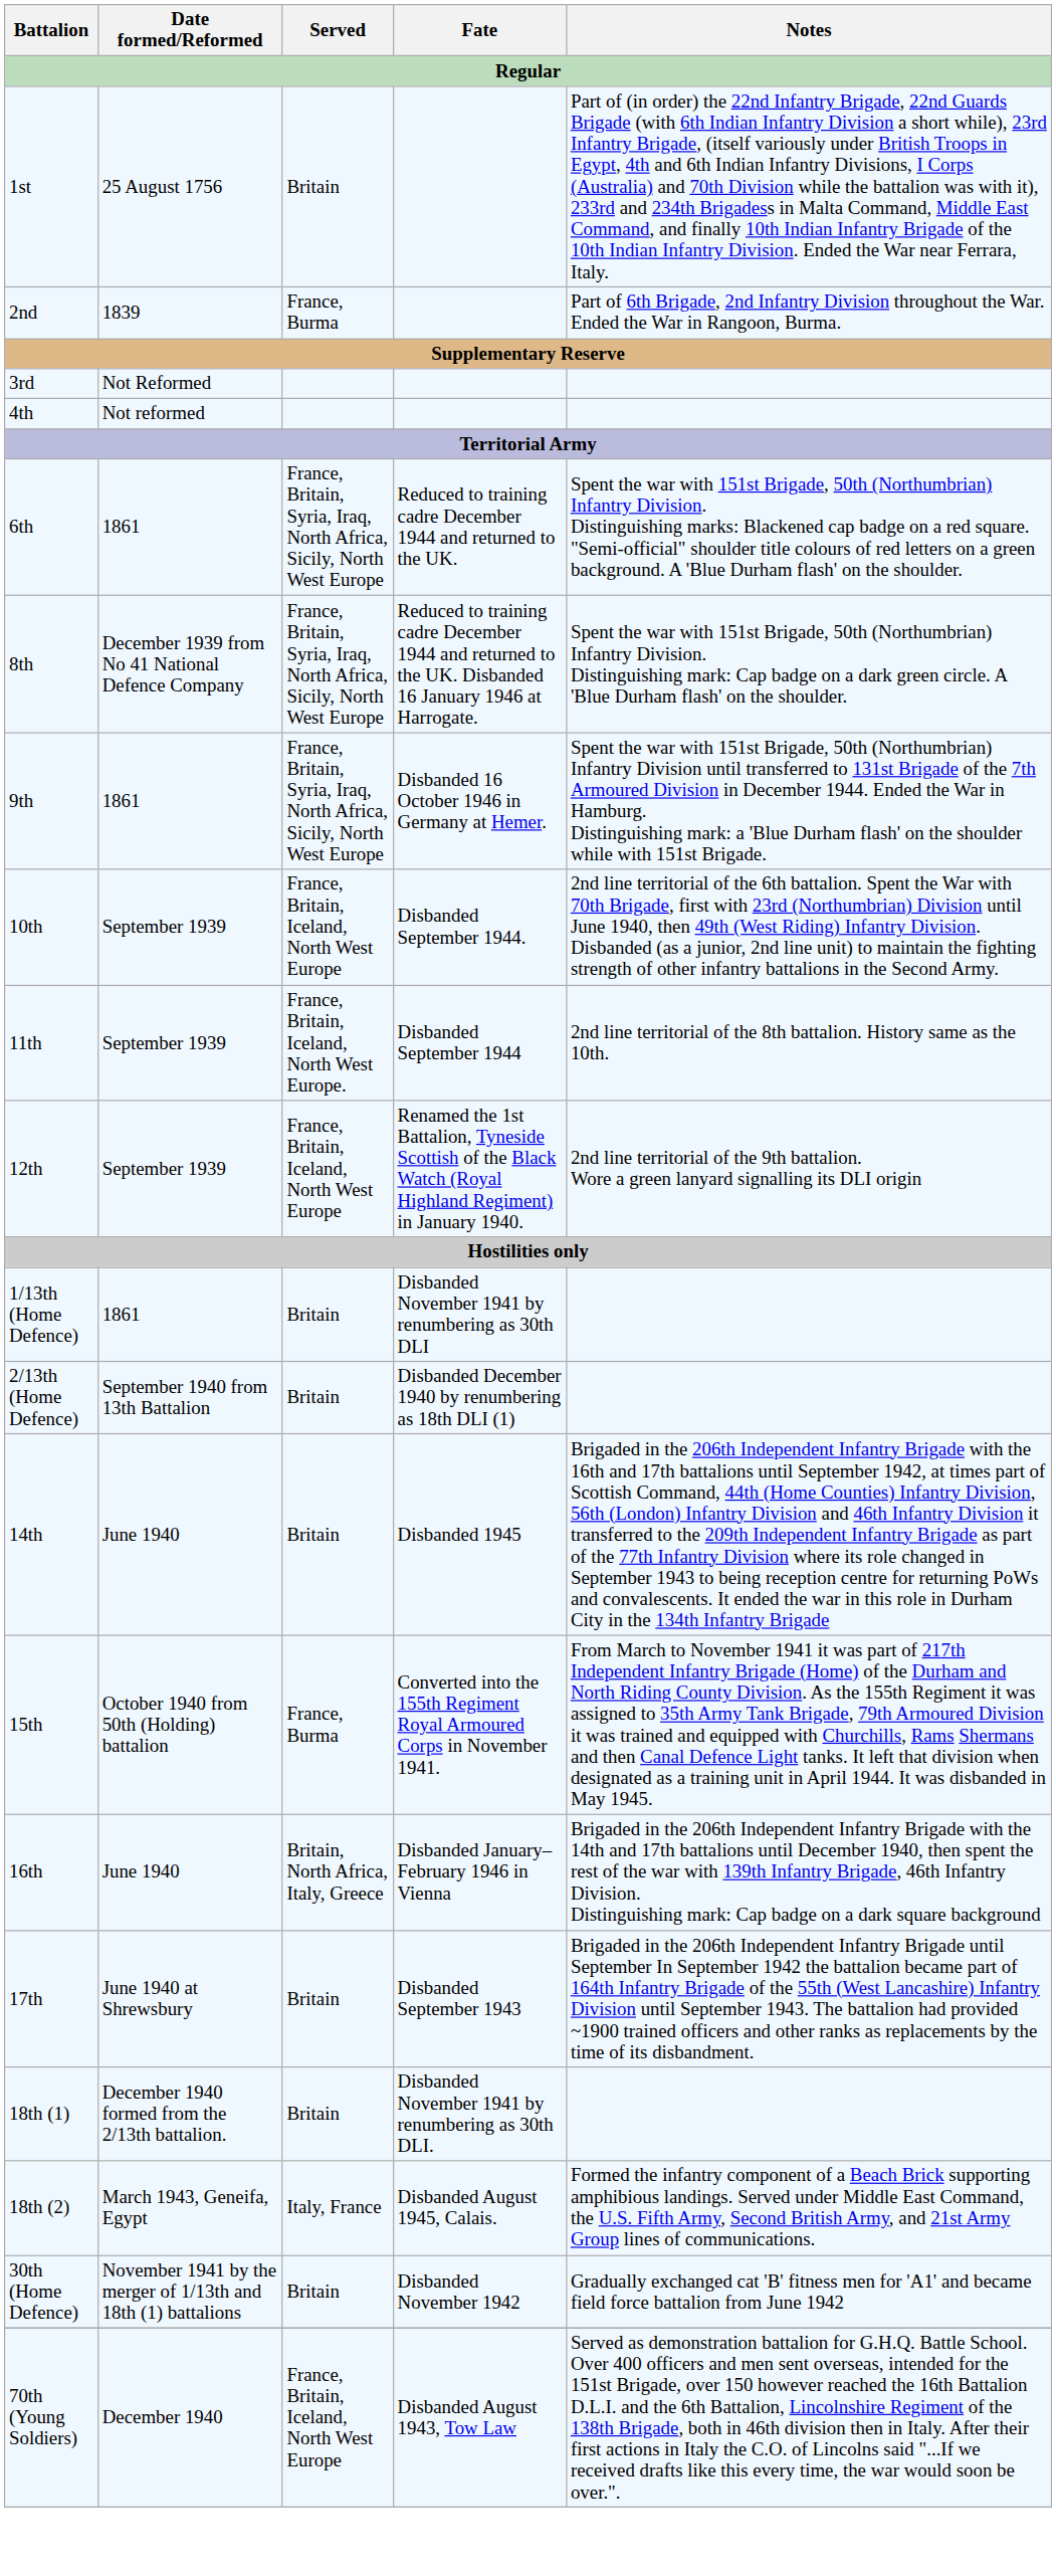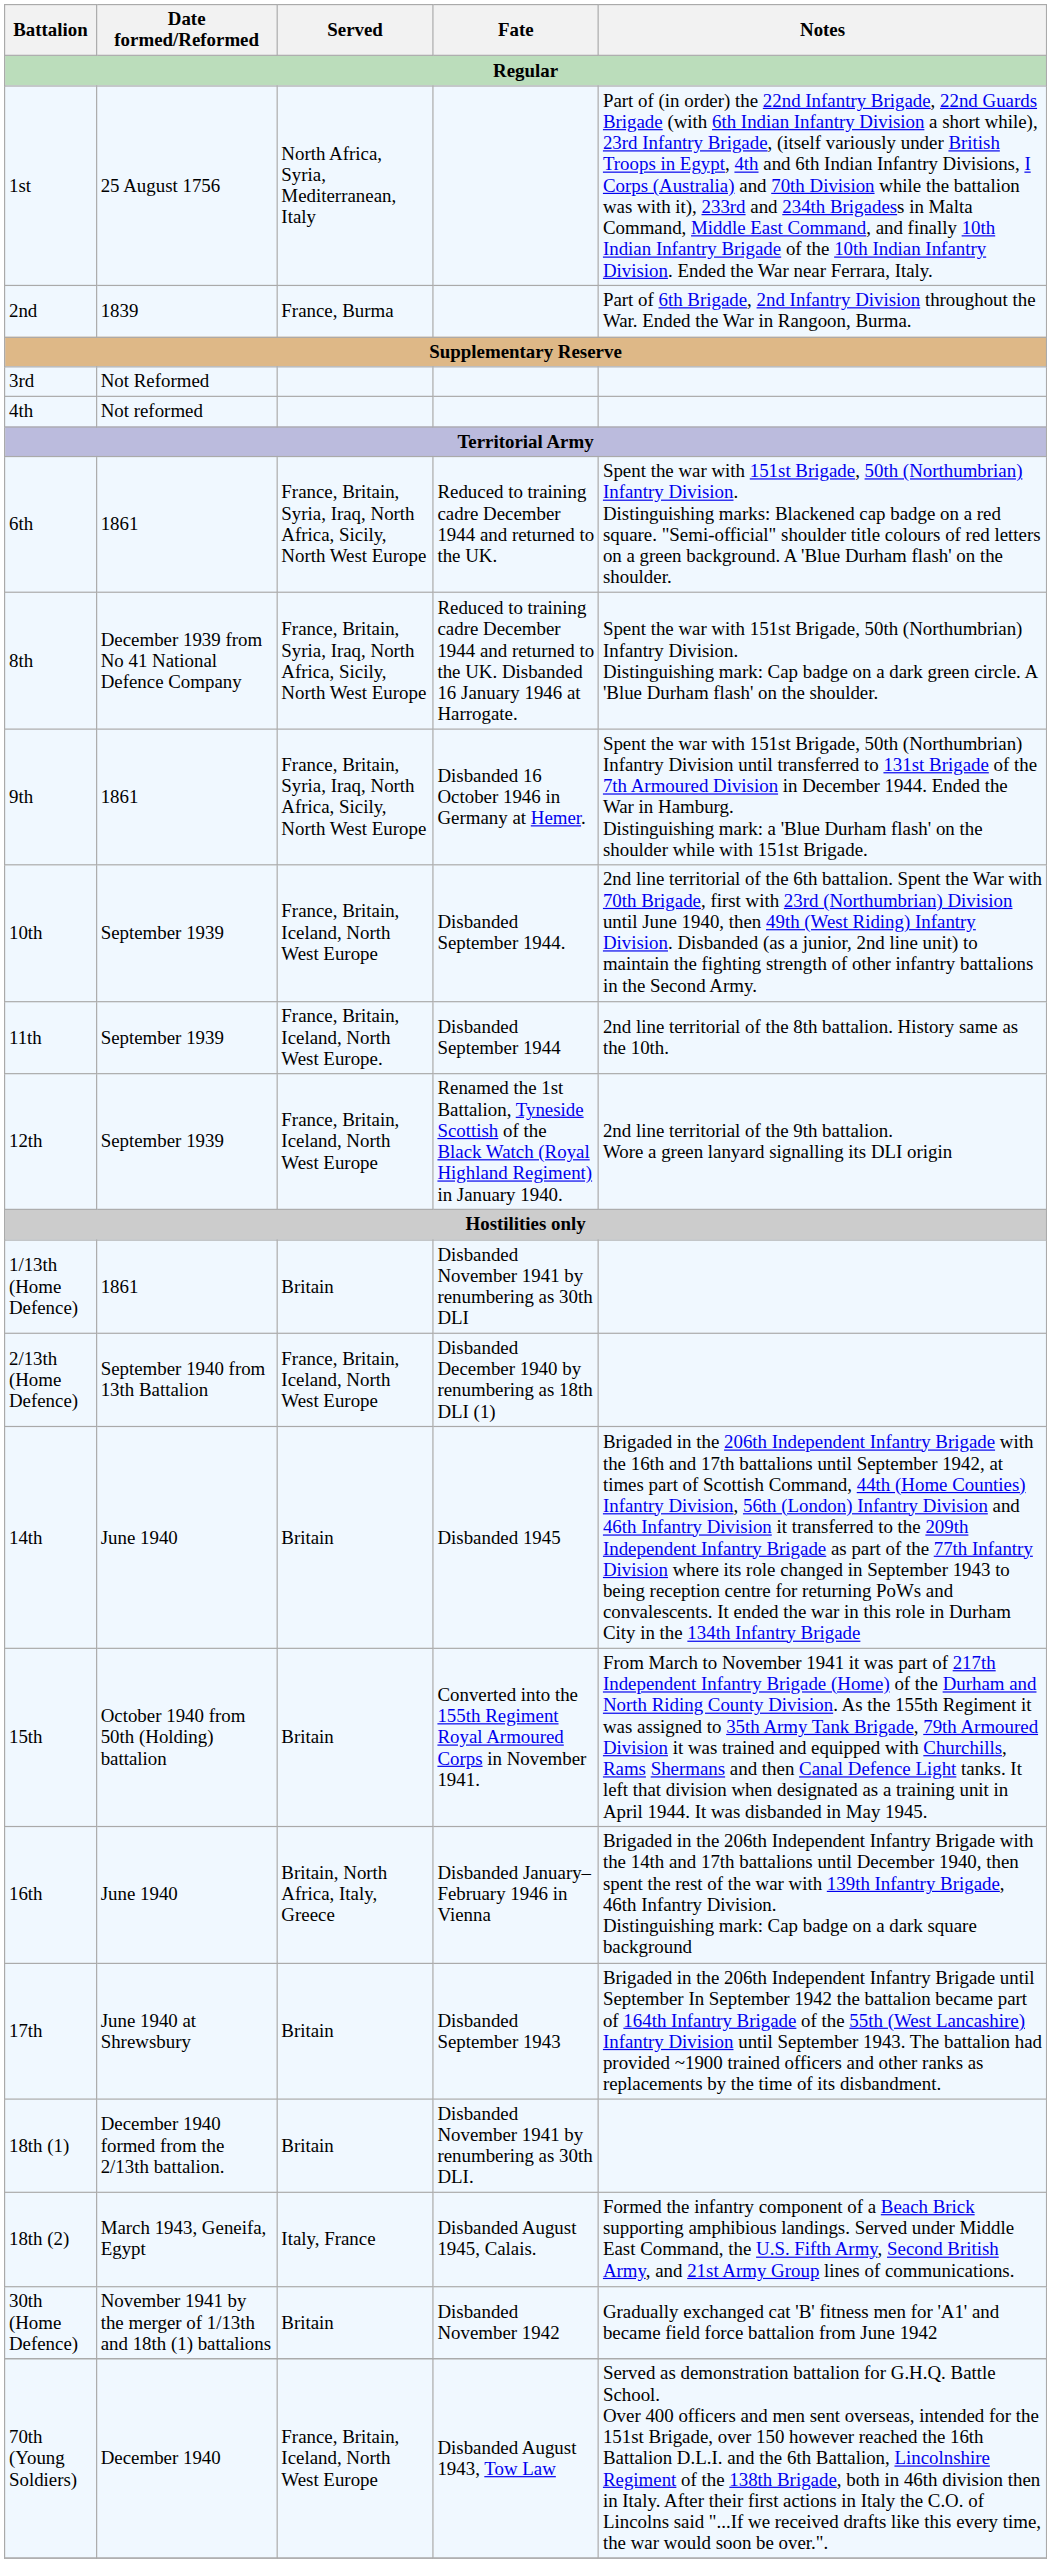1st | Served: Britain -> North Africa, Syria, Mediterranean, Italy
2/13th (Home Defence) | Served: Britain -> France, Britain, Iceland, North West Europe
15th | Served: France, Burma -> Britain
